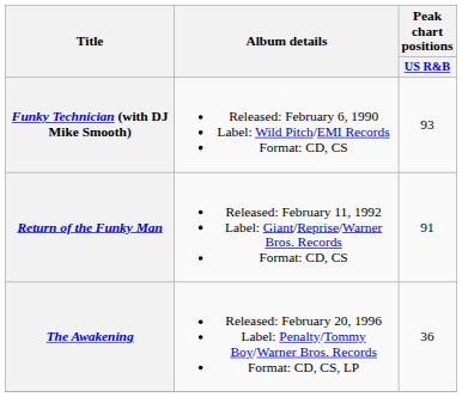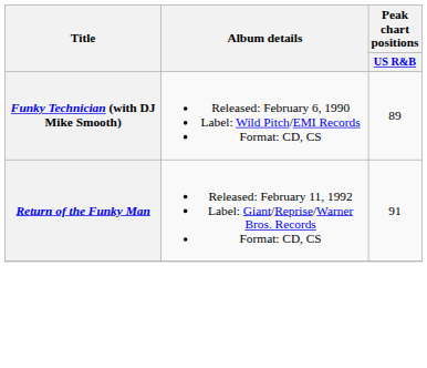Funky Technician (with DJ Mike Smooth) | Peak chart positions / US R&B: 93 -> 89
- row: The Awakening | Released: February 20, 1996 Label: Penalty/Tommy Boy/Warner Bros. Records Format: CD, CS, LP | 36
